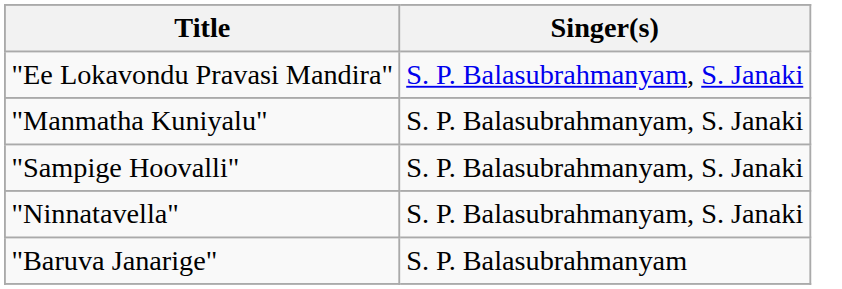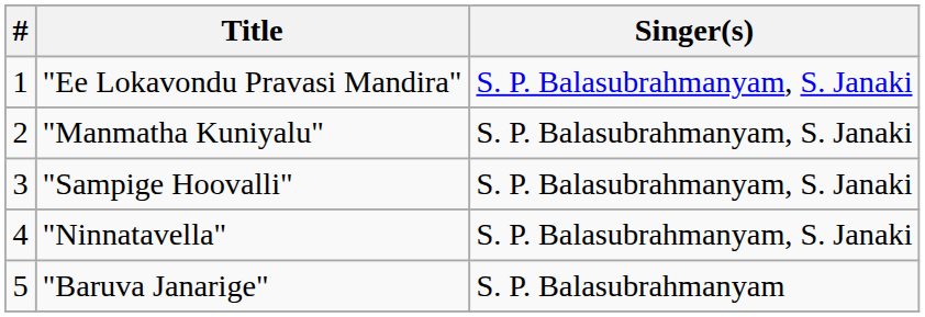+ column: # | 1 | 2 | 3 | 4 | 5
